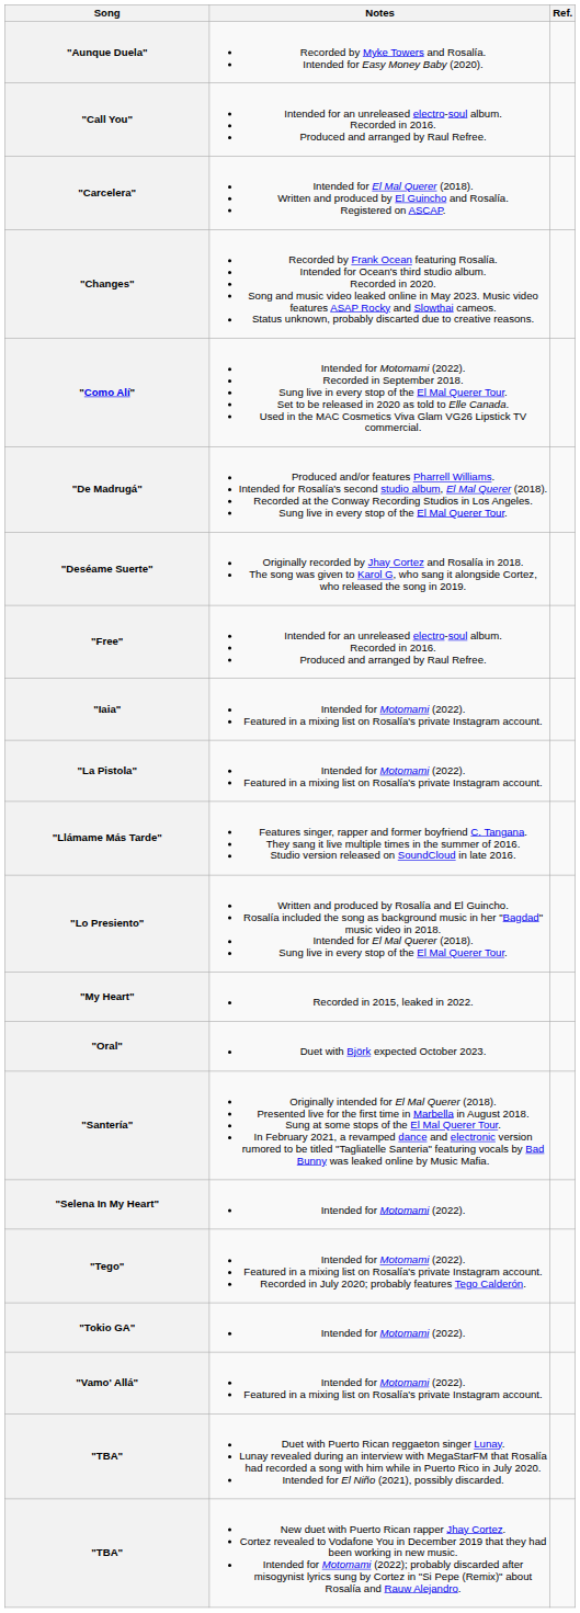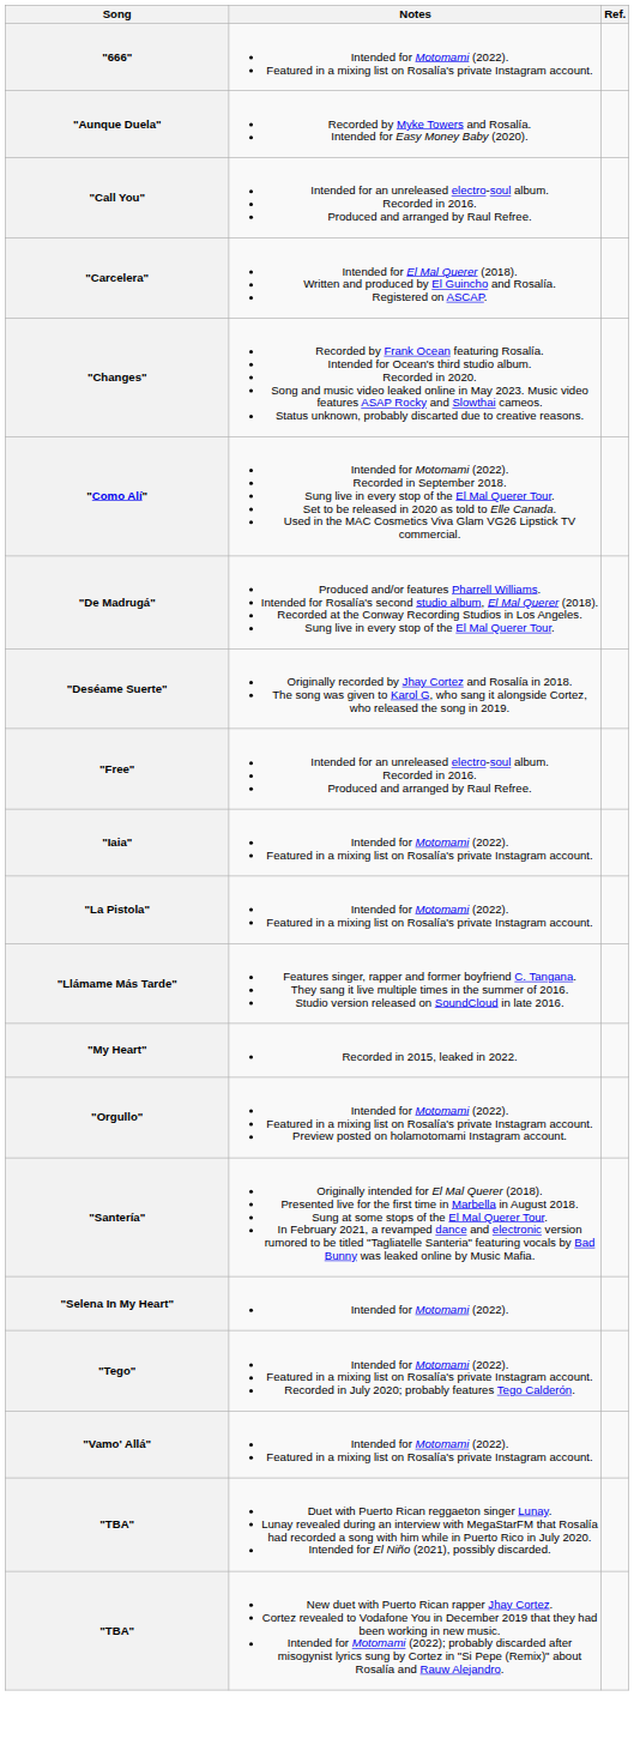+ row: "666" | Intended for Motomami (2022). Featured in a mixing list on Rosalía's private Instagram account.
- row: "Lo Presiento" | Written and produced by Rosalía and El Guincho. Rosalía included the song as background music in her "Bagdad" music video in 2018. Intended for El Mal Querer (2018). Sung live in every stop of the El Mal Querer Tour.
- row: "Oral" | Duet with Björk expected October 2023.
+ row: "Orgullo" | Intended for Motomami (2022). Featured in a mixing list on Rosalía's private Instagram account. Preview posted on holamotomami Instagram account.
- row: "Tokio GA" | Intended for Motomami (2022).
